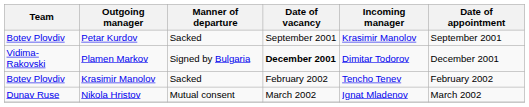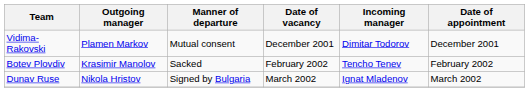- row: Botev Plovdiv | Petar Kurdov | Sacked | September 2001 | Krasimir Manolov | September 2001
Plamen Markov | Manner of departure: Signed by Bulgaria -> Mutual consent
Plamen Markov | Date of vacancy: bold -> normal
Nikola Hristov | Manner of departure: Mutual consent -> Signed by Bulgaria
